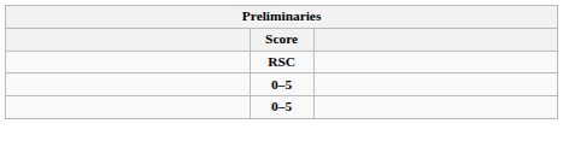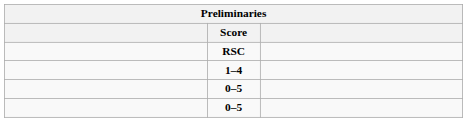+ row: 1–4
